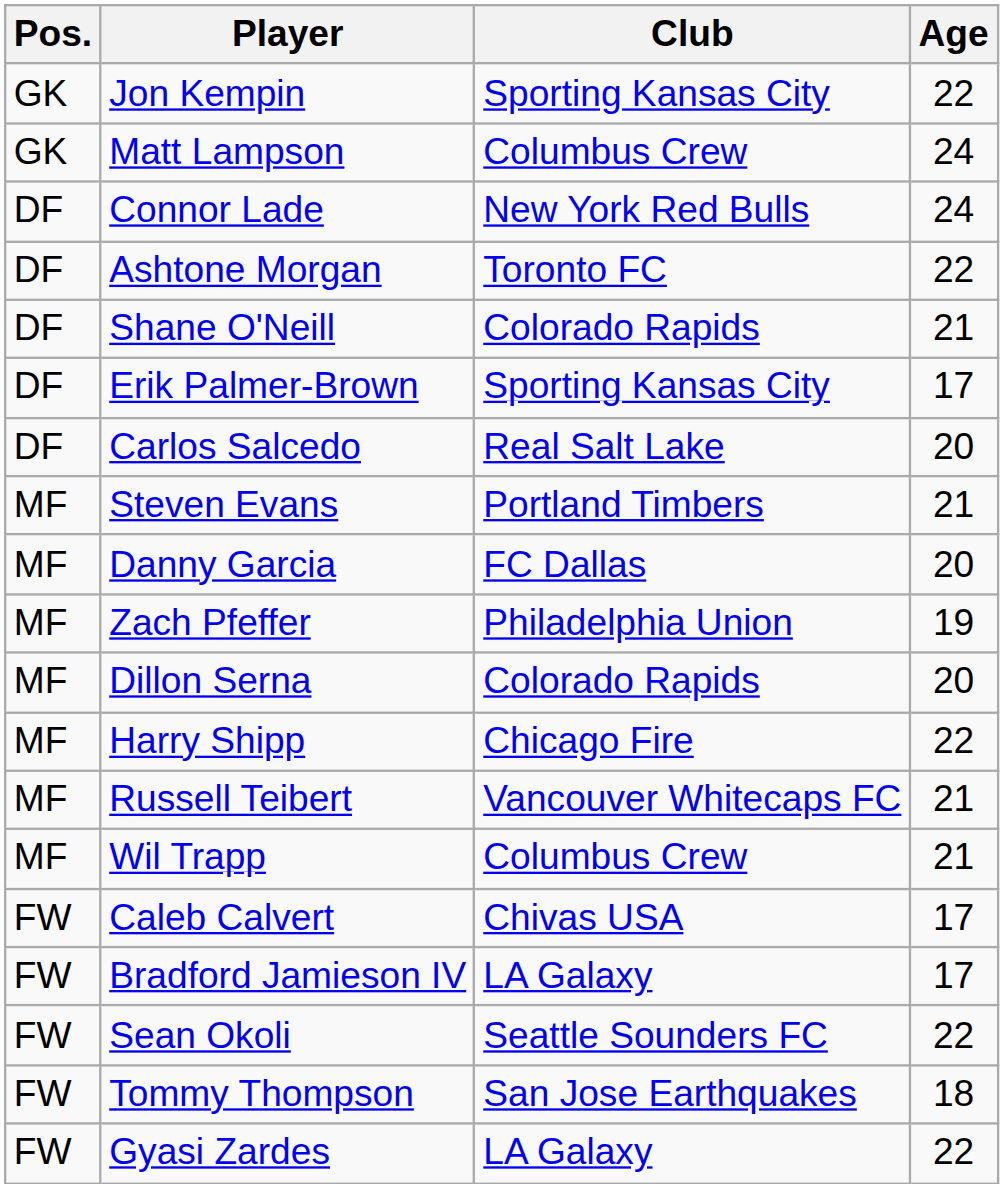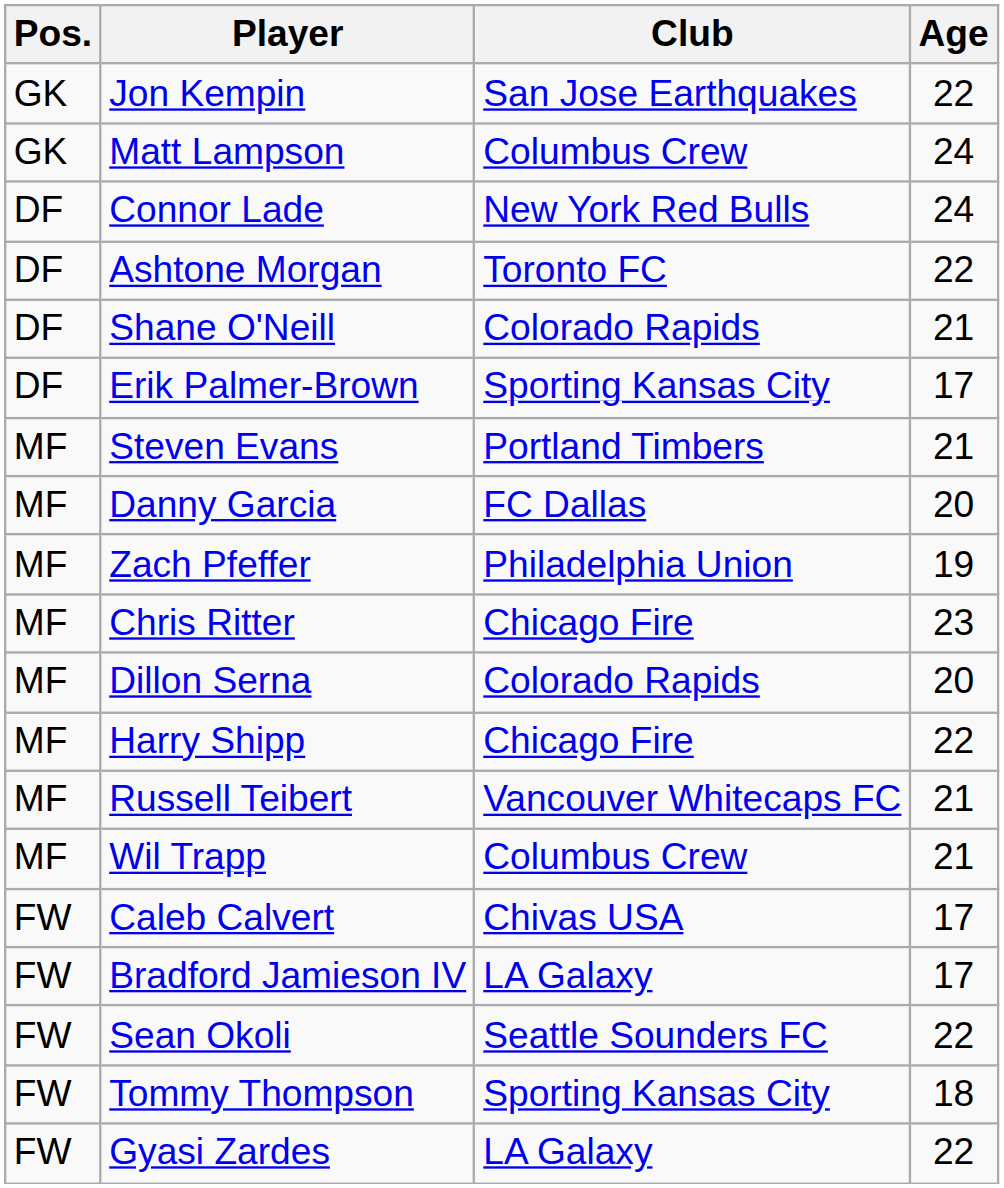Jon Kempin | Club: Sporting Kansas City -> San Jose Earthquakes
- row: DF | Carlos Salcedo | Real Salt Lake | 20
+ row: MF | Chris Ritter | Chicago Fire | 23
Tommy Thompson | Club: San Jose Earthquakes -> Sporting Kansas City
